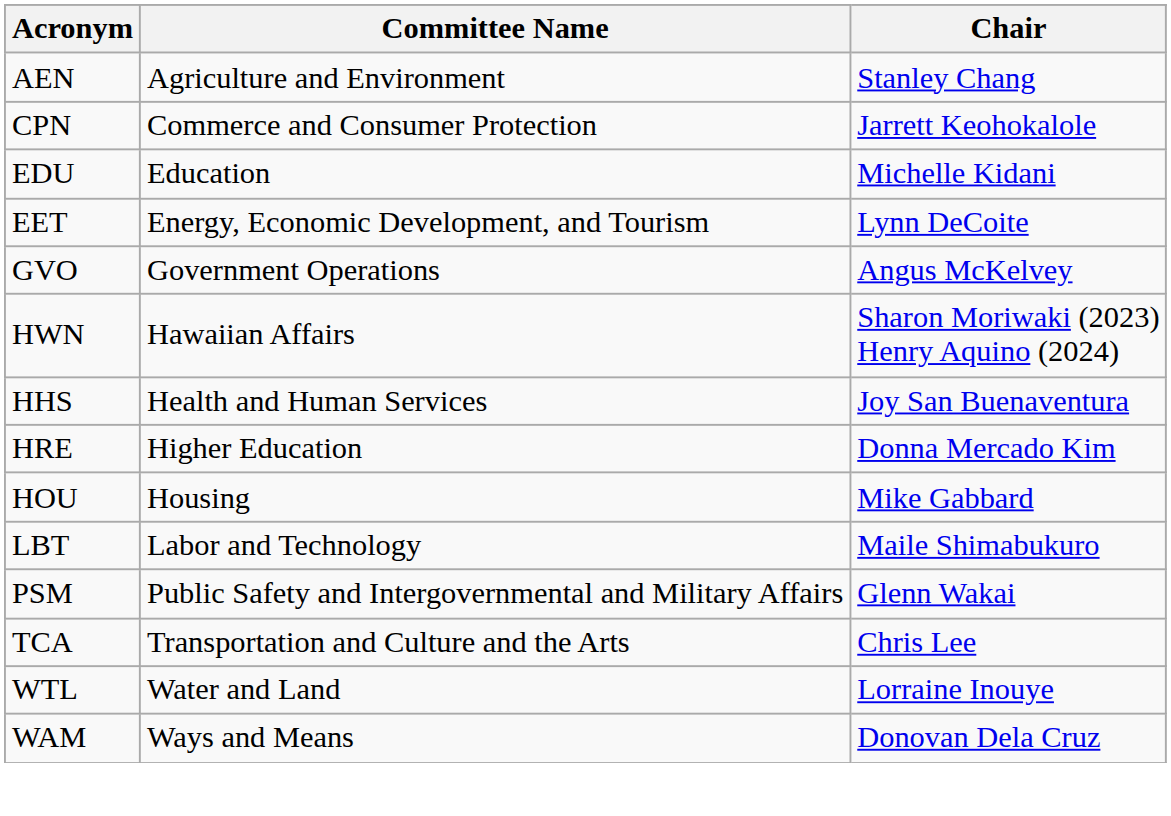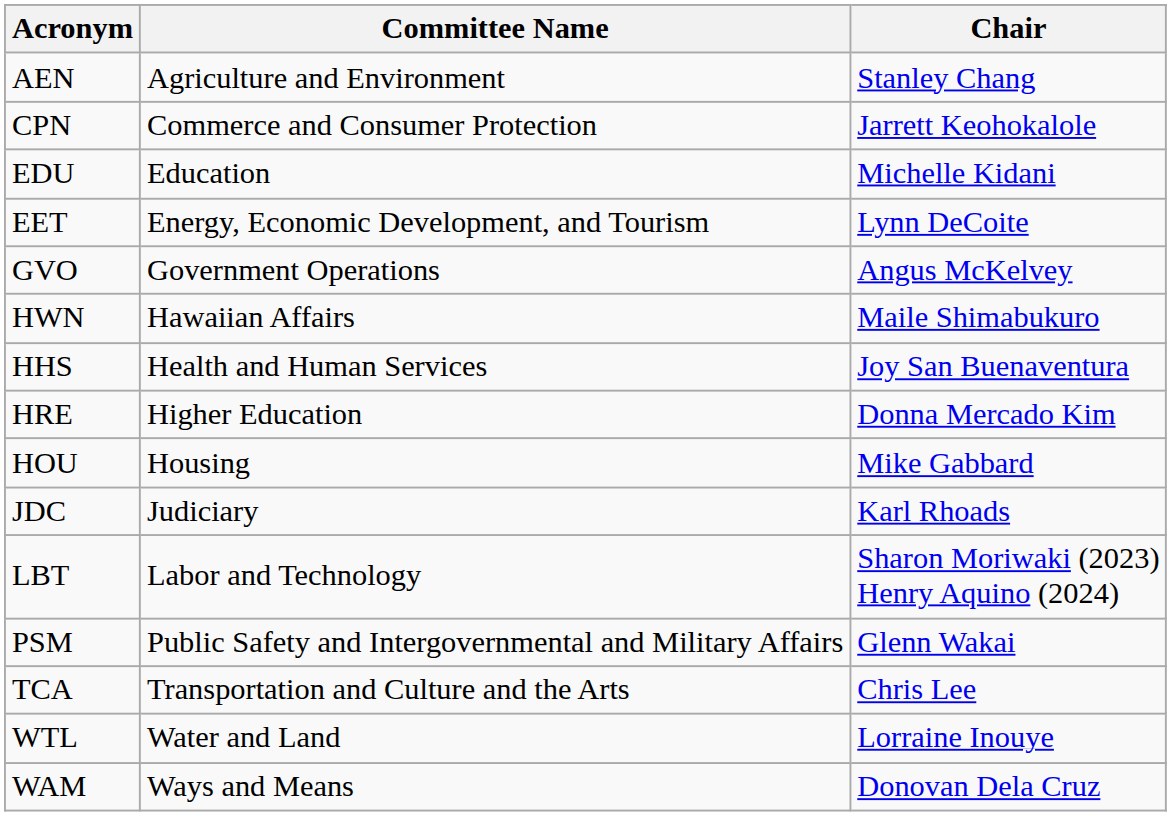HWN | Chair: Sharon Moriwaki (2023) Henry Aquino (2024) -> Maile Shimabukuro
+ row: JDC | Judiciary | Karl Rhoads
LBT | Chair: Maile Shimabukuro -> Sharon Moriwaki (2023) Henry Aquino (2024)
